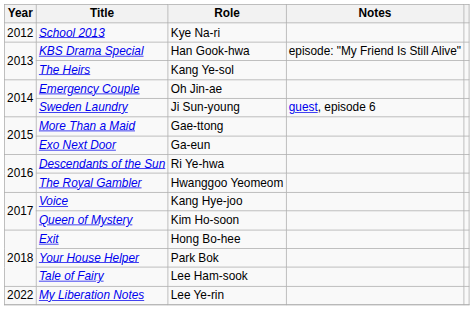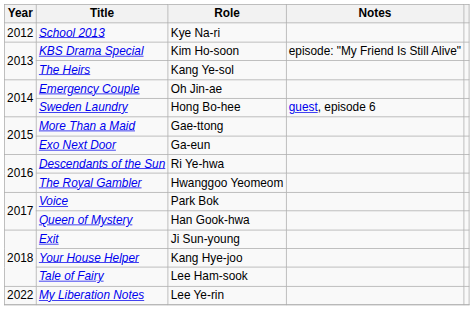KBS Drama Special | Role: Han Gook-hwa -> Kim Ho-soon
Sweden Laundry | Role: Ji Sun-young -> Hong Bo-hee
Voice | Role: Kang Hye-joo -> Park Bok
Queen of Mystery | Role: Kim Ho-soon -> Han Gook-hwa
Exit | Role: Hong Bo-hee -> Ji Sun-young
Your House Helper | Role: Park Bok -> Kang Hye-joo
